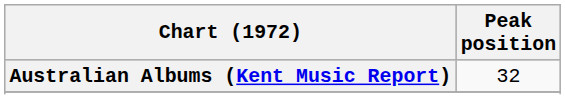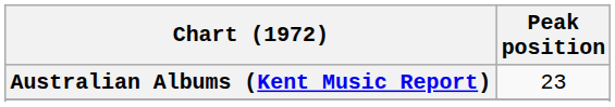Australian Albums (Kent Music Report) | Peak position: 32 -> 23
